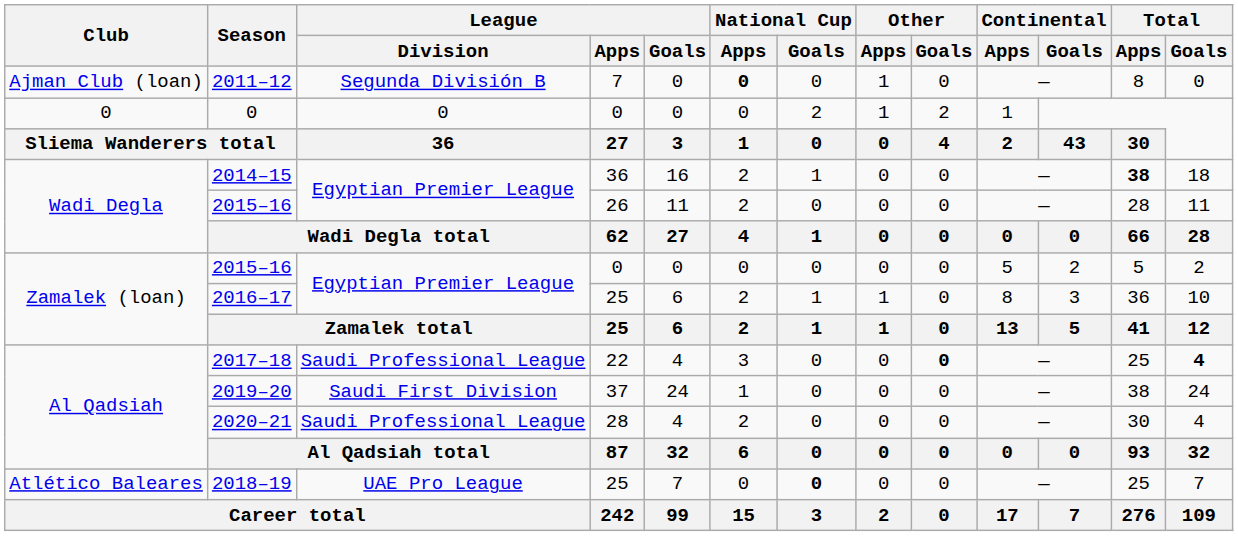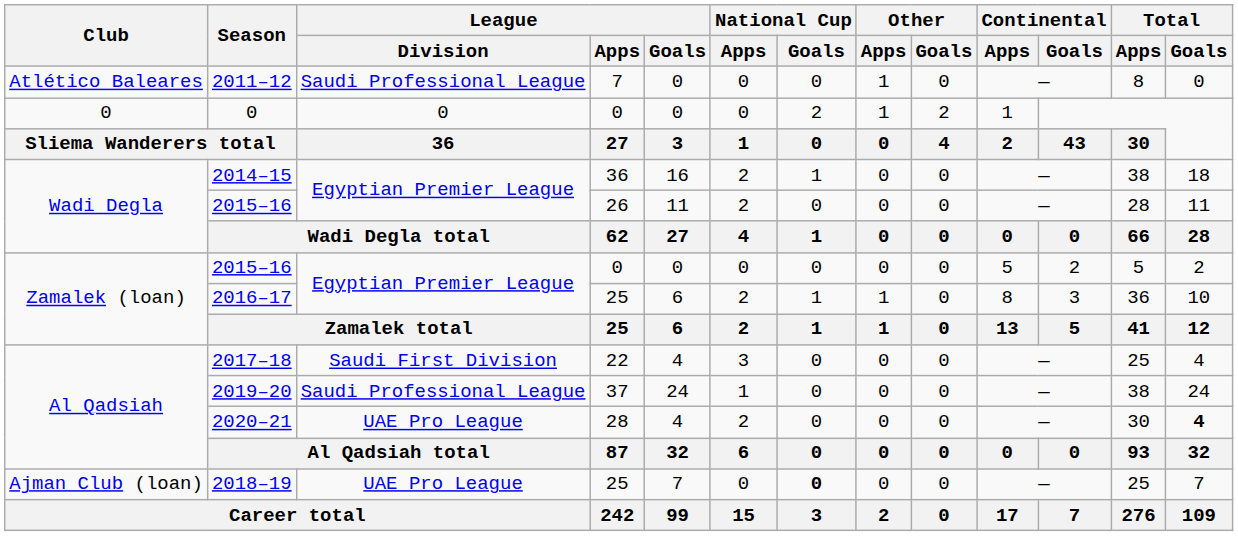2011–12 | Club: Ajman Club (loan) -> Atlético Baleares
2011–12 | League / Division: Segunda División B -> Saudi Professional League
2011–12 | National Cup / Apps: bold -> normal
2014–15 | Total / Apps: bold -> normal
2017–18 | League / Division: Saudi Professional League -> Saudi First Division
2017–18 | Other / Goals: bold -> normal
2017–18 | Total / Goals: bold -> normal
2019–20 | League / Division: Saudi First Division -> Saudi Professional League
2020–21 | League / Division: Saudi Professional League -> UAE Pro League
2020–21 | Total / Goals: normal -> bold
2018–19 | Club: Atlético Baleares -> Ajman Club (loan)
